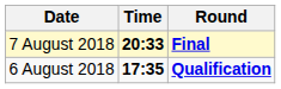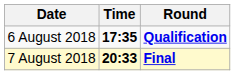rows swapped: 6 August 2018 <-> 7 August 2018
